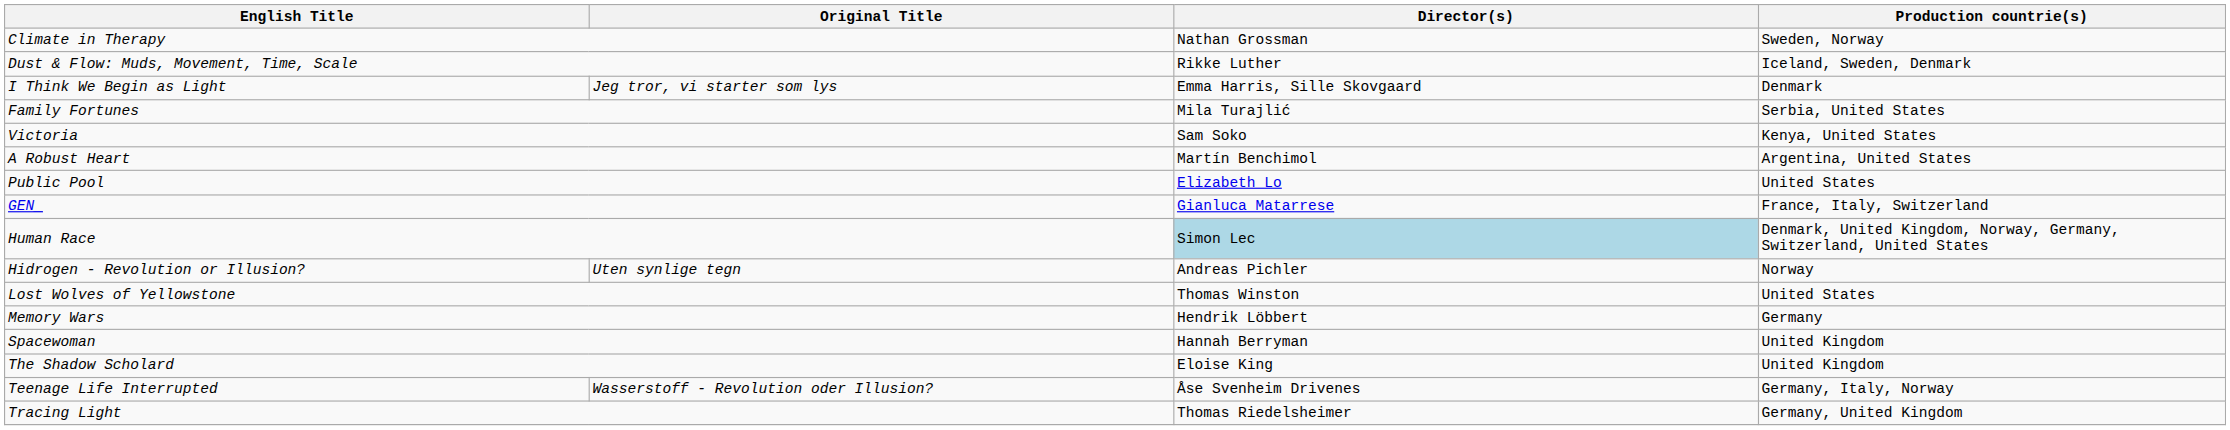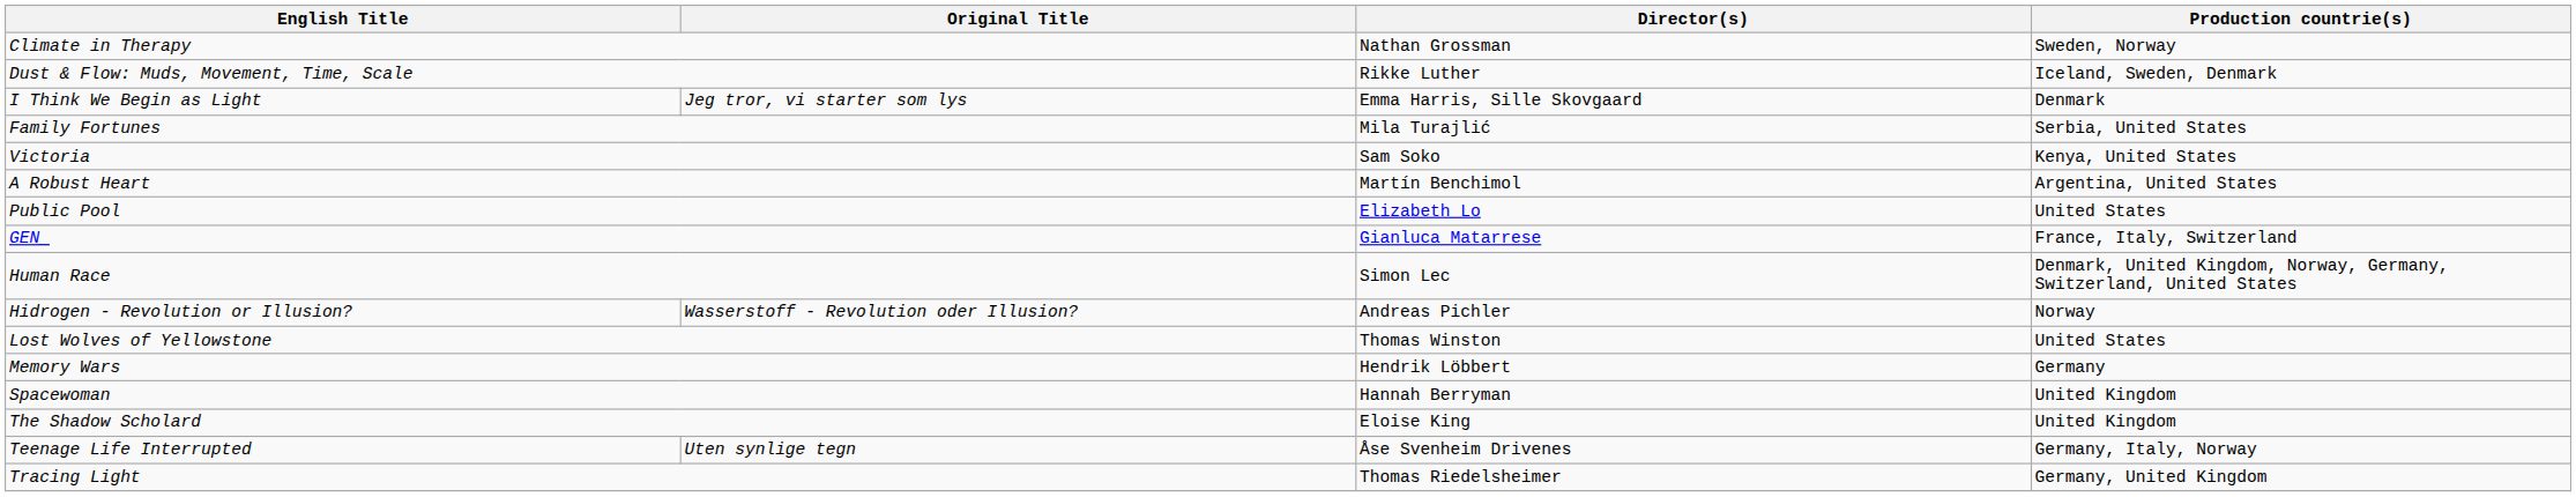Human Race | Director(s): lightblue background -> no background
Hidrogen - Revolution or Illusion? | Original Title: Uten synlige tegn -> Wasserstoff - Revolution oder Illusion?
Teenage Life Interrupted | Original Title: Wasserstoff - Revolution oder Illusion? -> Uten synlige tegn
